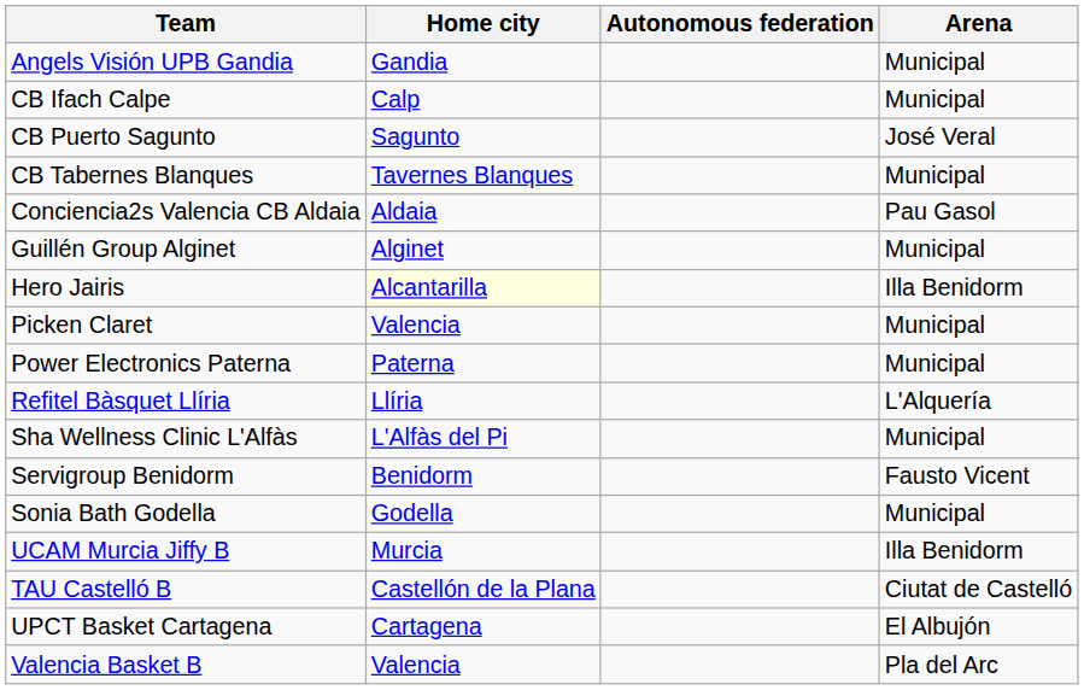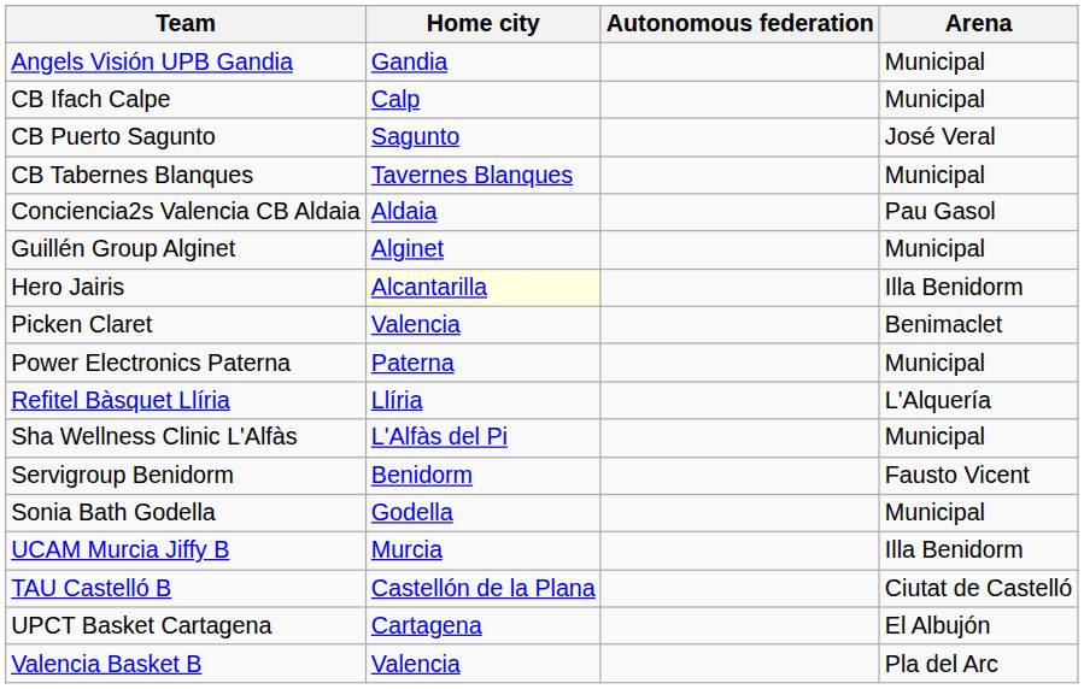Picken Claret | Arena: Municipal -> Benimaclet
